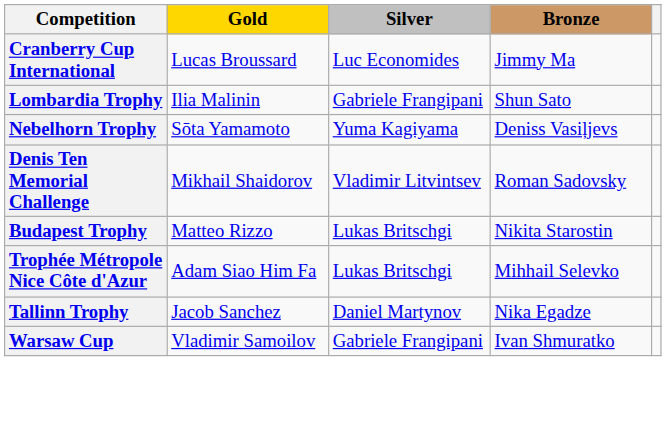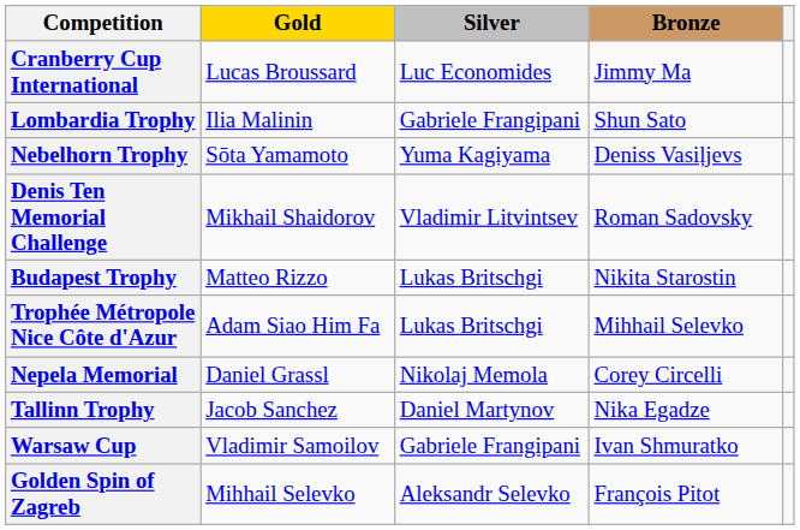+ row: Nepela Memorial | Daniel Grassl | Nikolaj Memola | Corey Circelli
+ row: Golden Spin of Zagreb | Mihhail Selevko | Aleksandr Selevko | François Pitot
